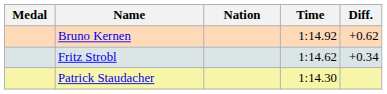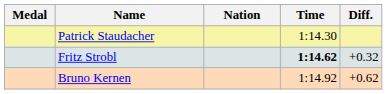rows swapped: Patrick Staudacher <-> Bruno Kernen
Fritz Strobl | Time: normal -> bold
Fritz Strobl | Diff.: +0.34 -> +0.32
